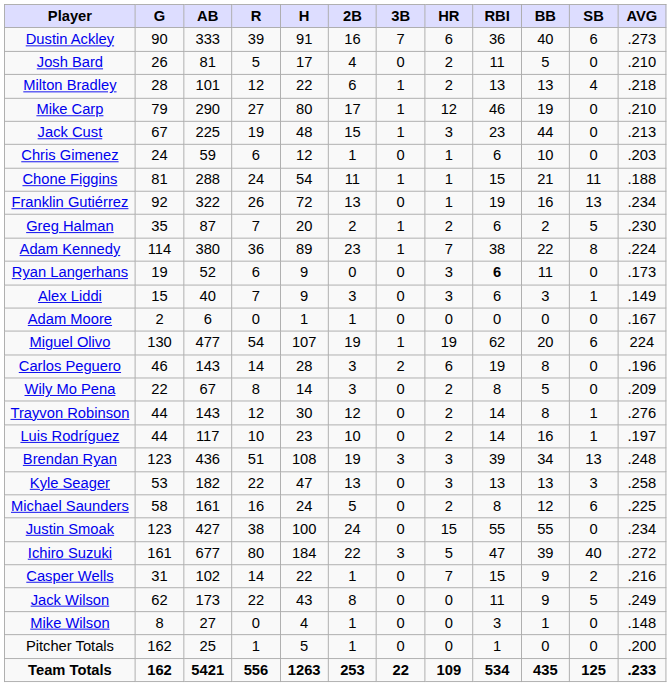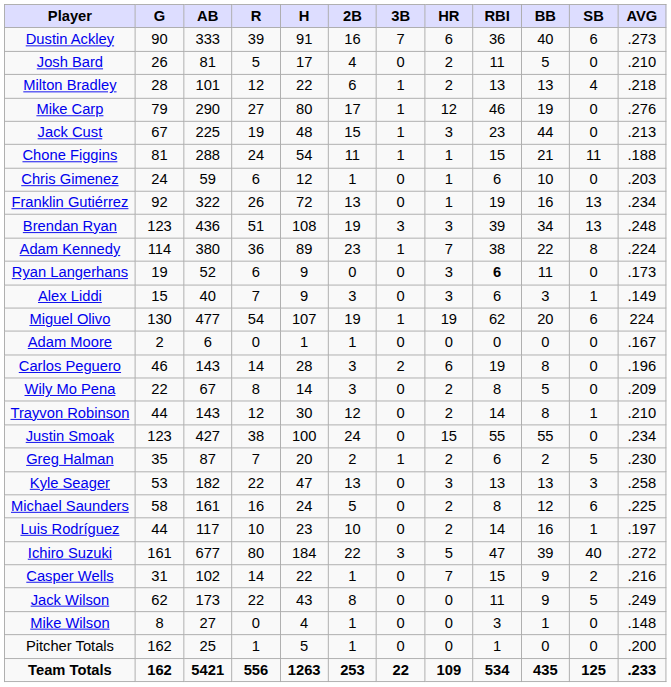Mike Carp | AVG: .210 -> .276
rows swapped: Chone Figgins <-> Chris Gimenez
rows swapped: Greg Halman <-> Brendan Ryan
rows swapped: Adam Moore <-> Miguel Olivo
Trayvon Robinson | AVG: .276 -> .210
rows swapped: Luis Rodríguez <-> Justin Smoak
